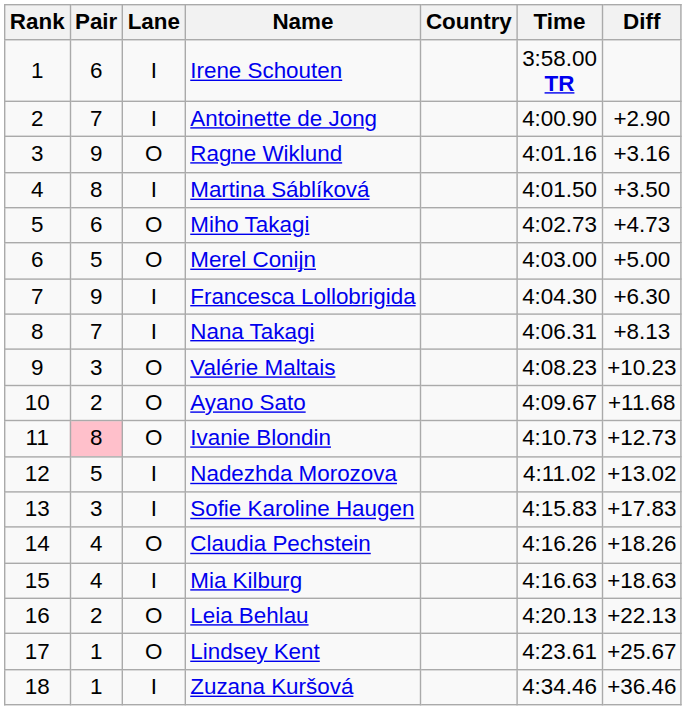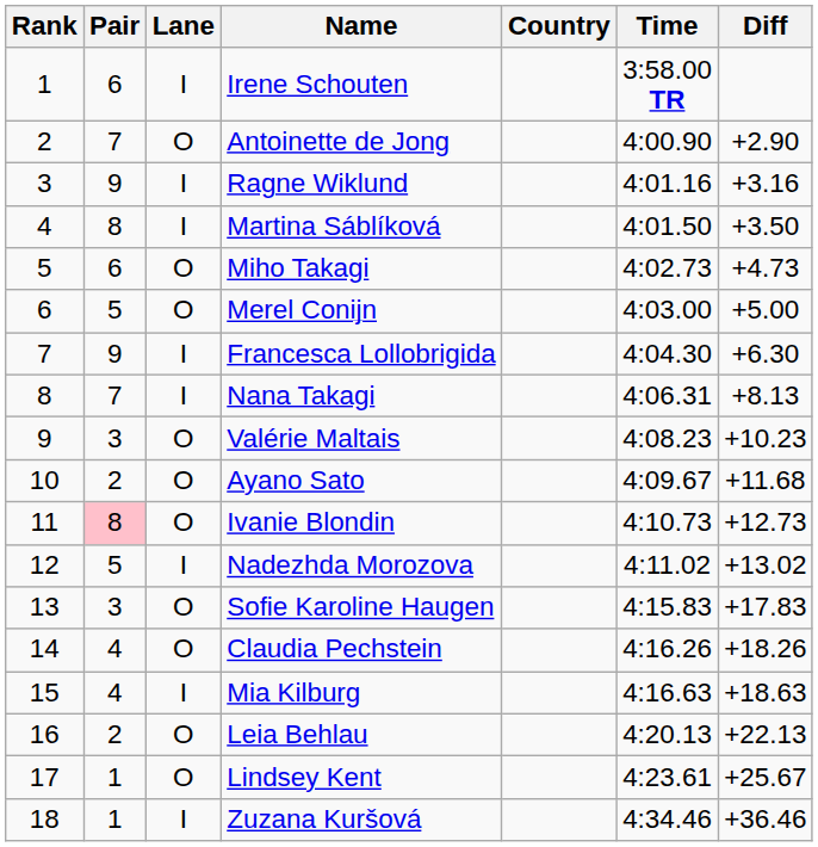Antoinette de Jong | Lane: I -> O
Ragne Wiklund | Lane: O -> I
Sofie Karoline Haugen | Lane: I -> O
